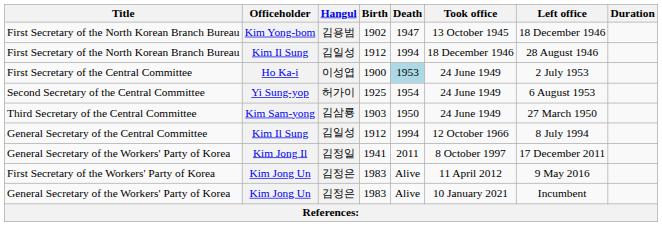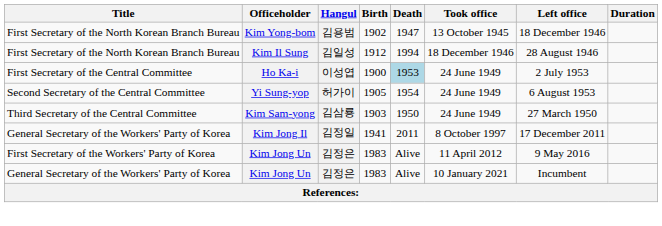Second Secretary of the Central Committee | Birth: 1925 -> 1905
- row: General Secretary of the Central Committee | Kim Il Sung | 김일성 | 1912 | 1994 | 12 October 1966 | 8 July 1994
